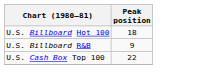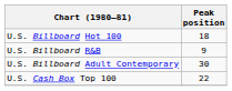+ row: U.S. Billboard Adult Contemporary | 30
